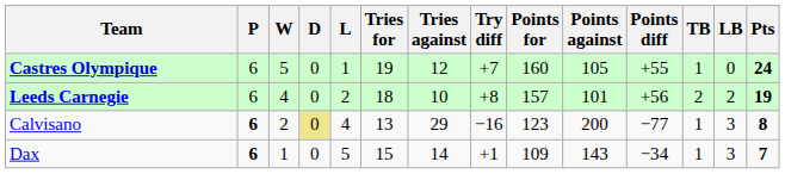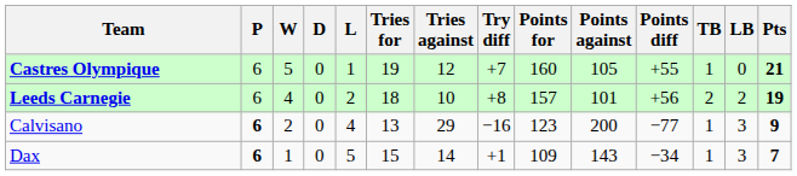Castres Olympique | Pts: 24 -> 21
Calvisano | D: khaki background -> no background
Calvisano | Pts: 8 -> 9
